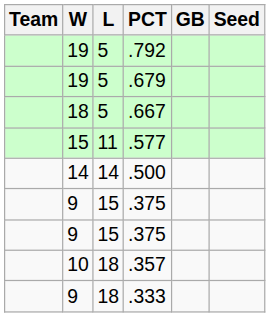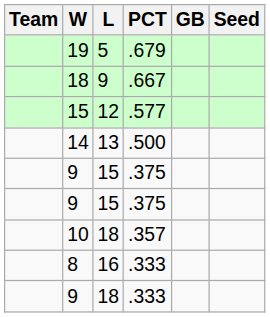- row: 19 | 5 | .792
.667 | L: 5 -> 9
.577 | L: 11 -> 12
.500 | L: 14 -> 13
+ row: 8 | 16 | .333
